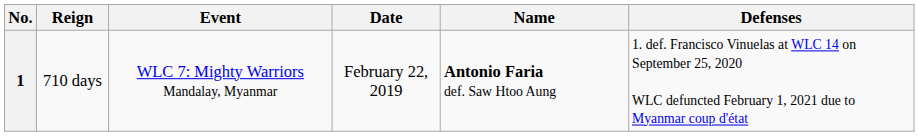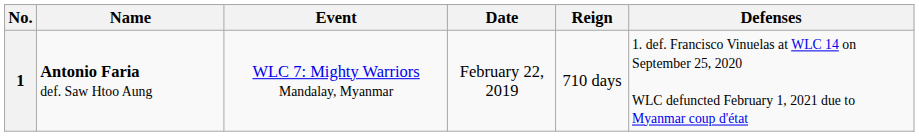columns swapped: Name <-> Reign
